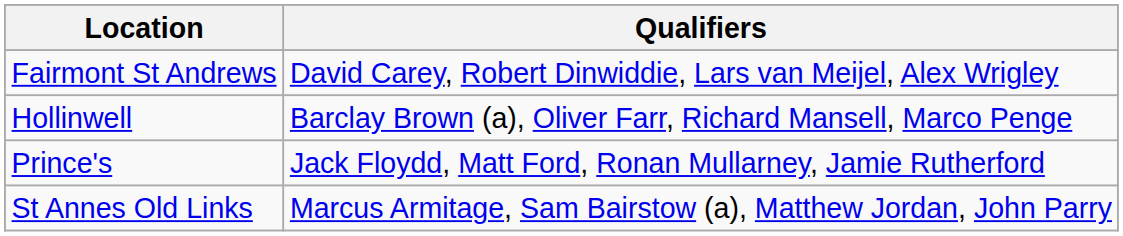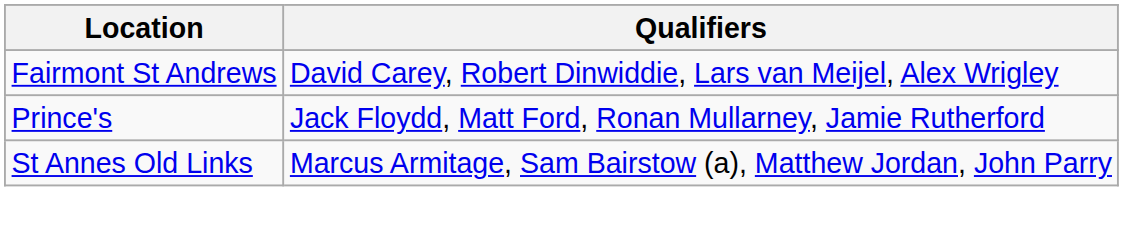- row: Hollinwell | Barclay Brown (a), Oliver Farr, Richard Mansell, Marco Penge
